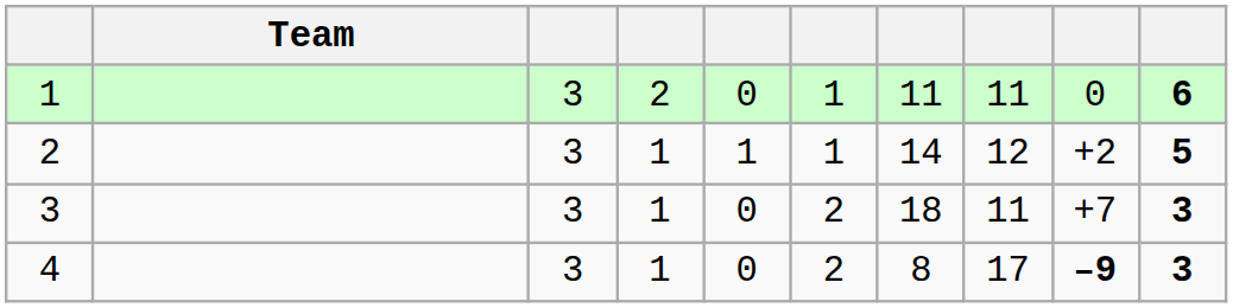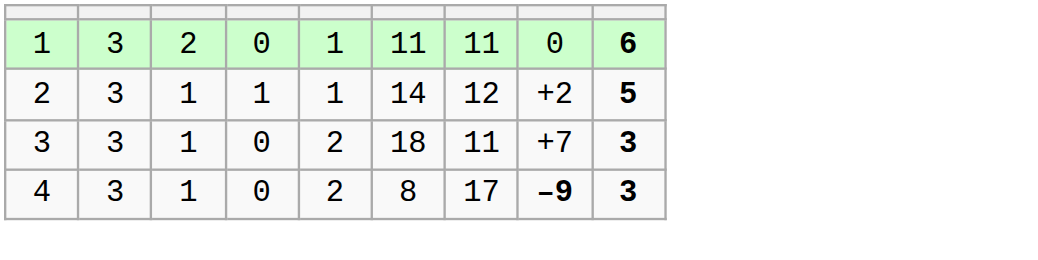- column: Team
